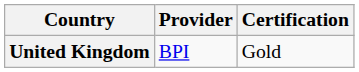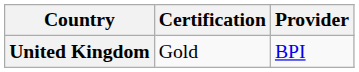columns swapped: Provider <-> Certification
